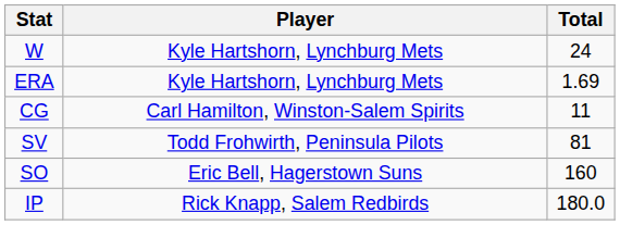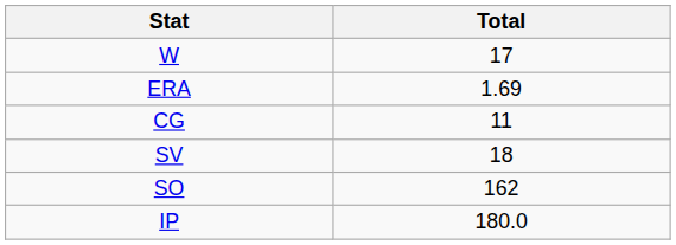- column: Player | Kyle Hartshorn, Lynchburg Mets | Kyle Hartshorn, Lynchburg Mets | Carl Hamilton, Winston-Salem Spirits | Todd Frohwirth, Peninsula Pilots | Eric Bell, Hagerstown Suns | Rick Knapp, Salem Redbirds
W | Total: 24 -> 17
SV | Total: 81 -> 18
SO | Total: 160 -> 162
